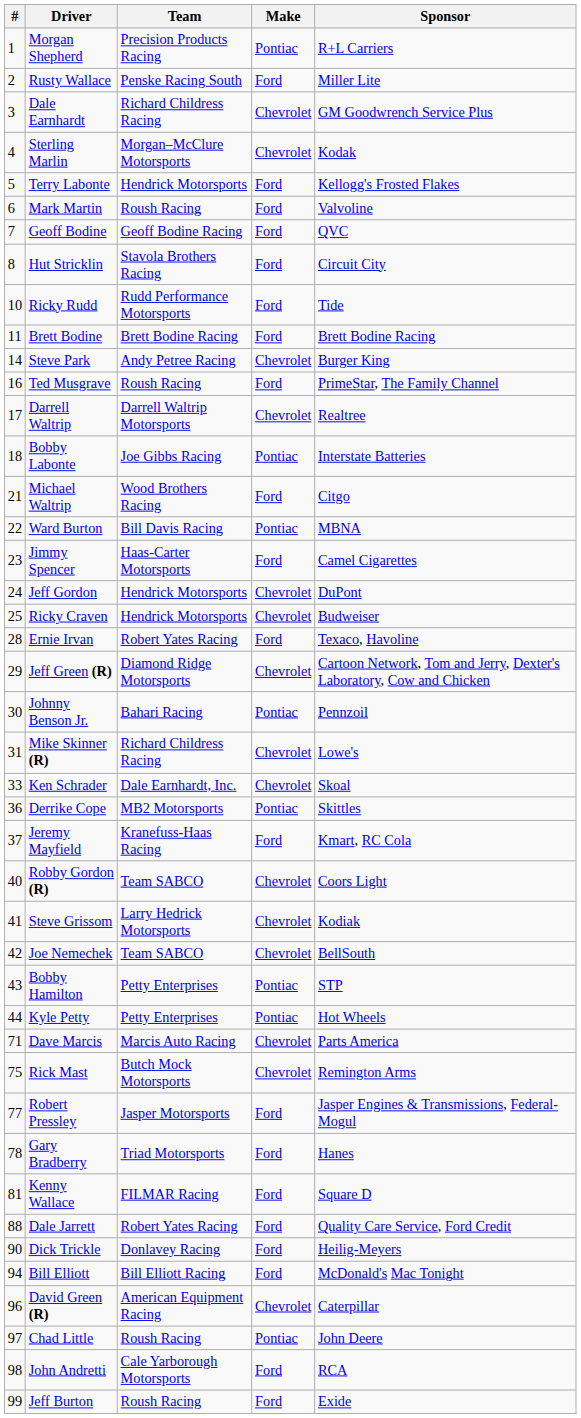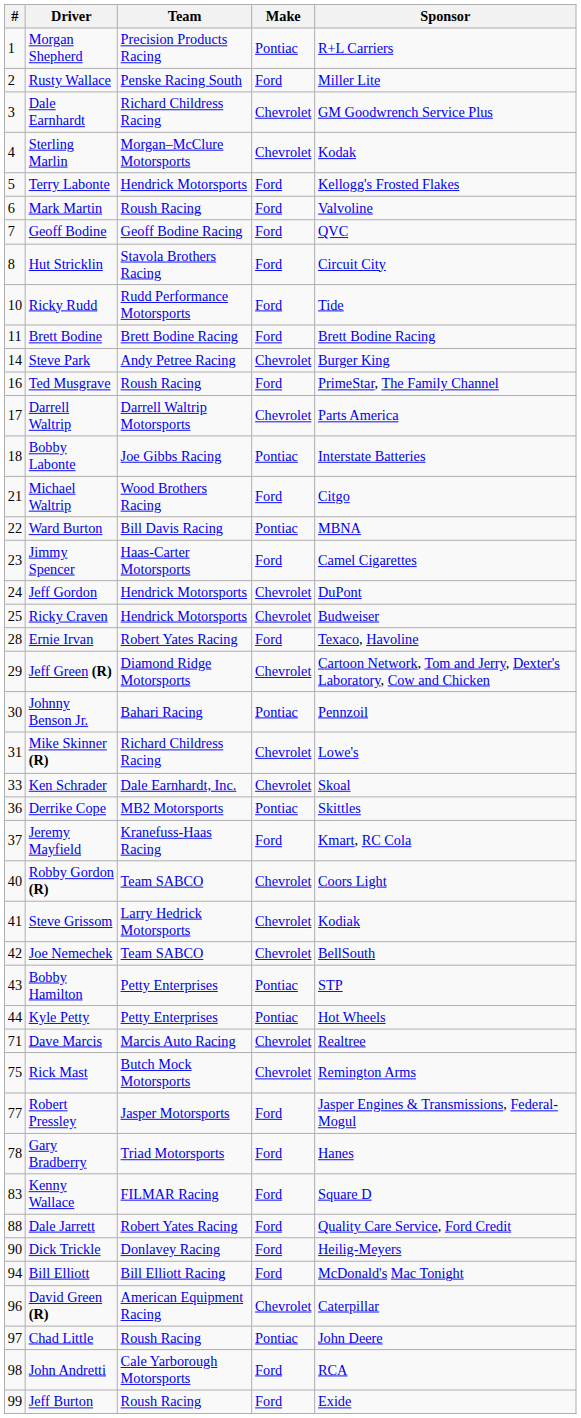Darrell Waltrip | Sponsor: Realtree -> Parts America
Dave Marcis | Sponsor: Parts America -> Realtree
Kenny Wallace | #: 81 -> 83
